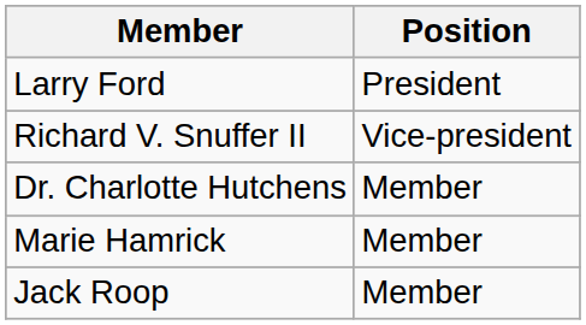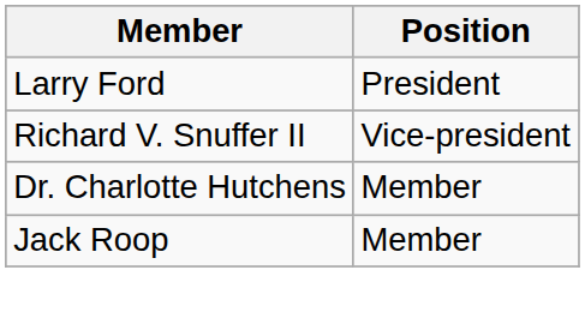- row: Marie Hamrick | Member
